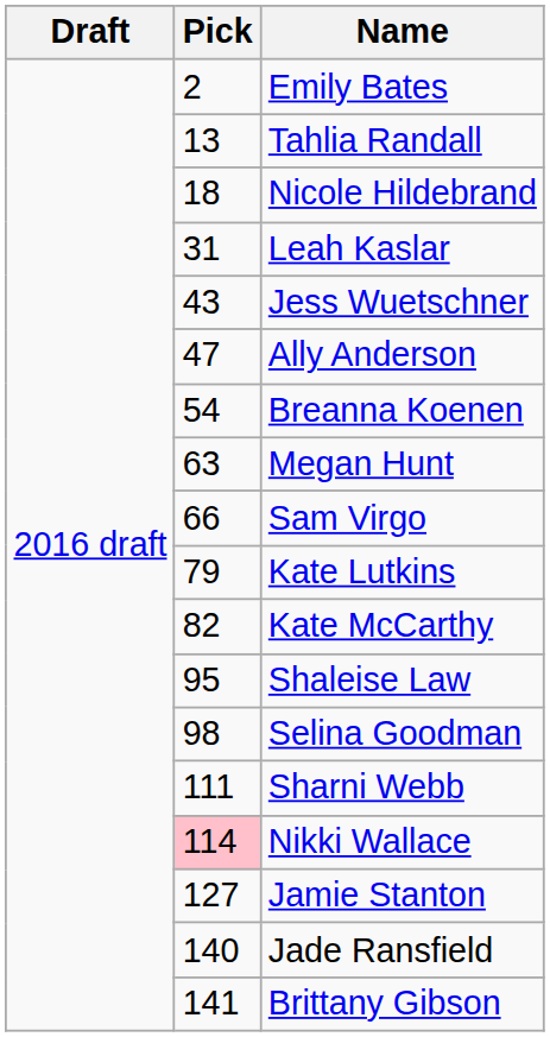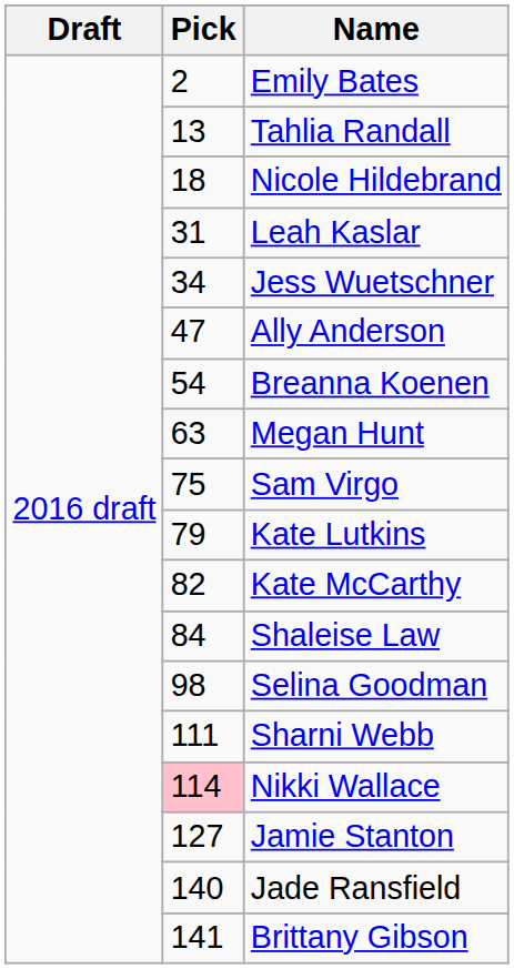Jess Wuetschner | Pick: 43 -> 34
Sam Virgo | Pick: 66 -> 75
Shaleise Law | Pick: 95 -> 84
